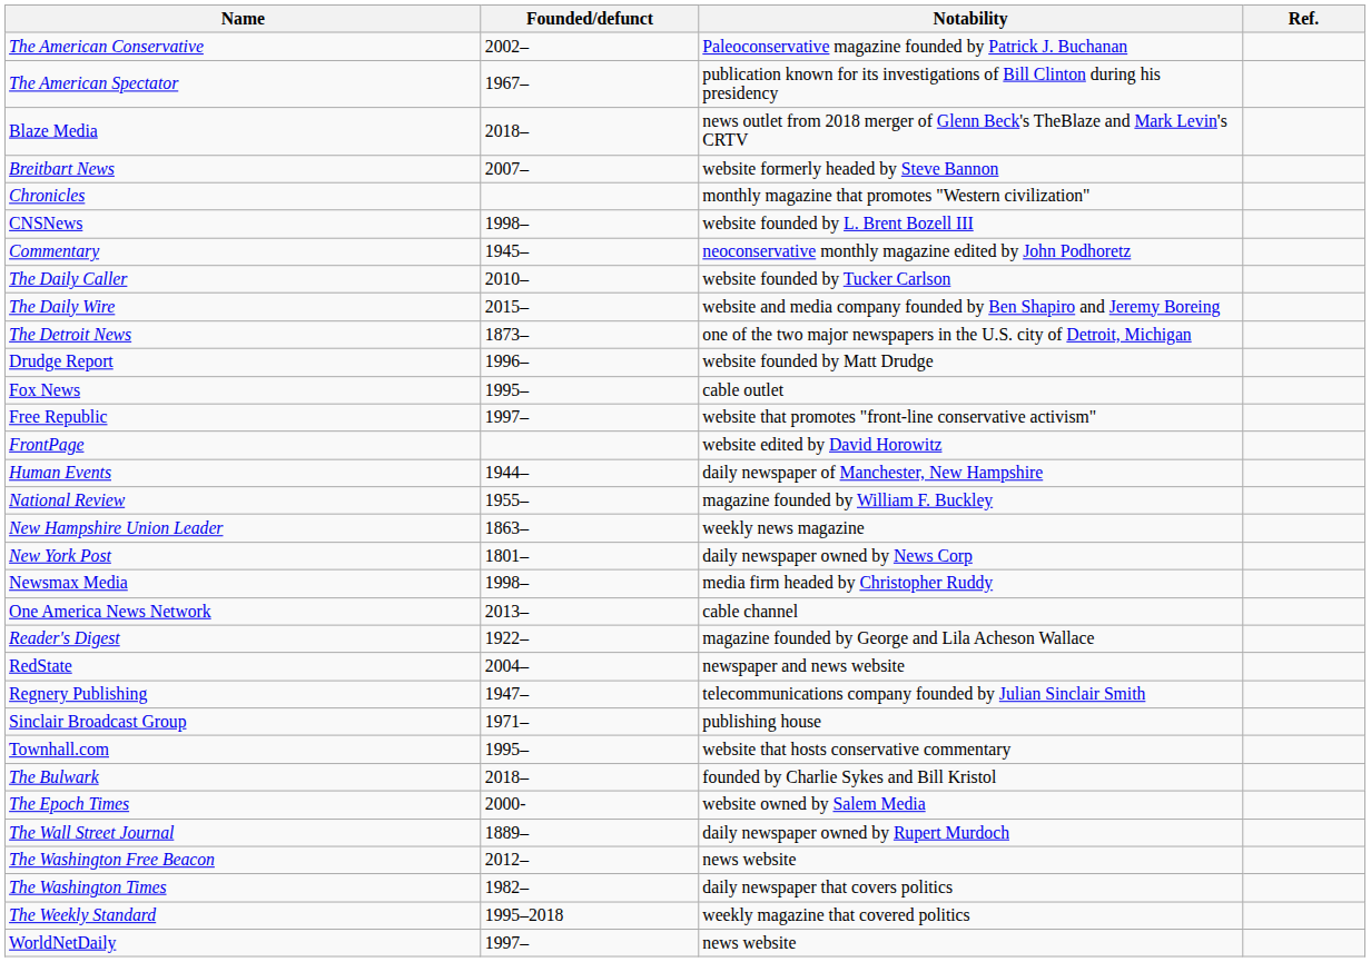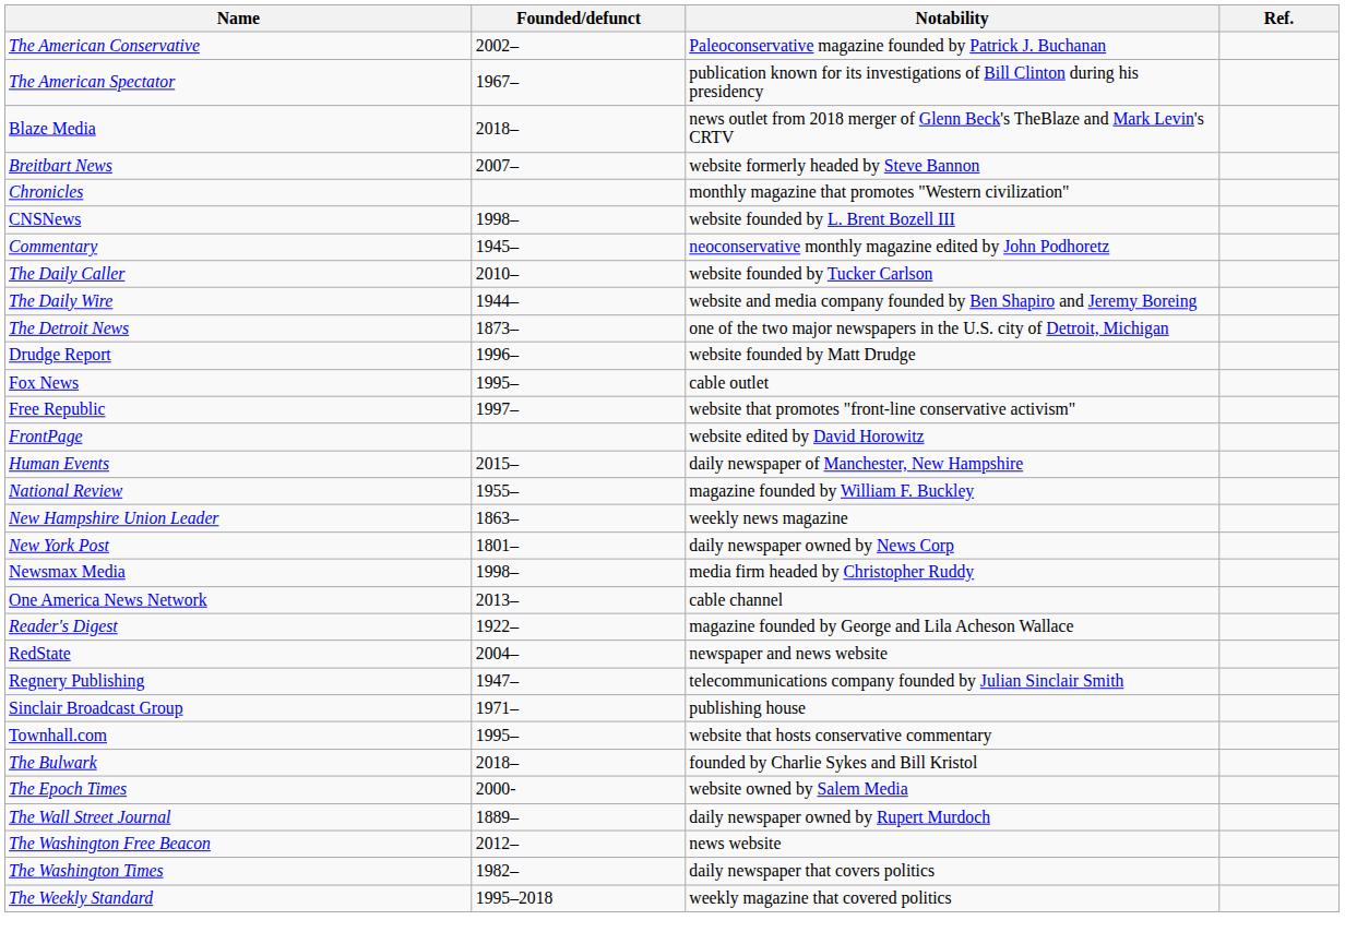The Daily Wire | Founded/defunct: 2015– -> 1944–
Human Events | Founded/defunct: 1944– -> 2015–
- row: WorldNetDaily | 1997– | news website
